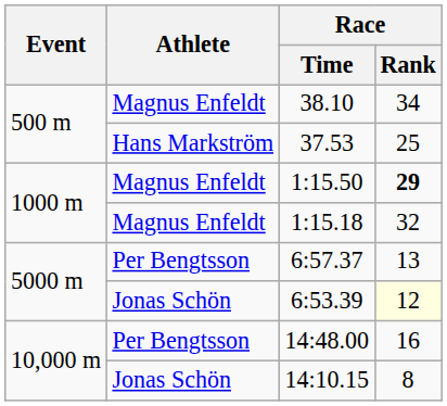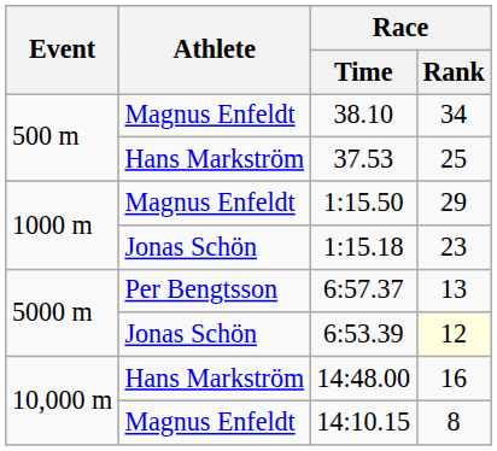1:15.50 | Race / Rank: bold -> normal
1:15.18 | Athlete: Magnus Enfeldt -> Jonas Schön
1:15.18 | Race / Rank: 32 -> 23
14:48.00 | Athlete: Per Bengtsson -> Hans Markström
14:10.15 | Athlete: Jonas Schön -> Magnus Enfeldt
